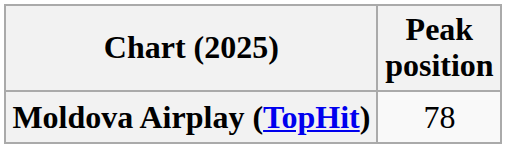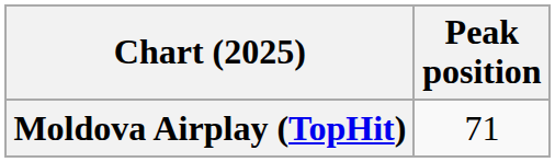Moldova Airplay (TopHit) | Peak position: 78 -> 71
